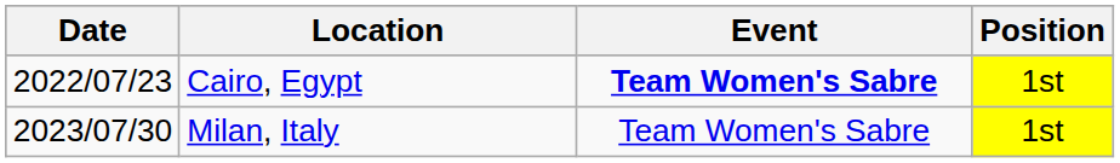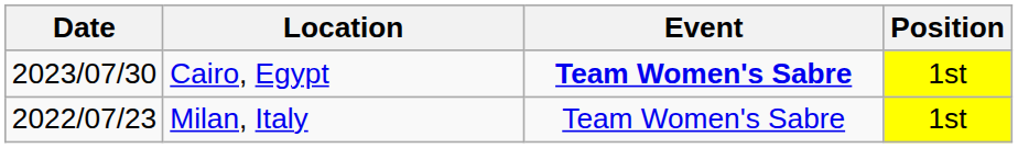Cairo, Egypt | Date: 2022/07/23 -> 2023/07/30
Milan, Italy | Date: 2023/07/30 -> 2022/07/23
